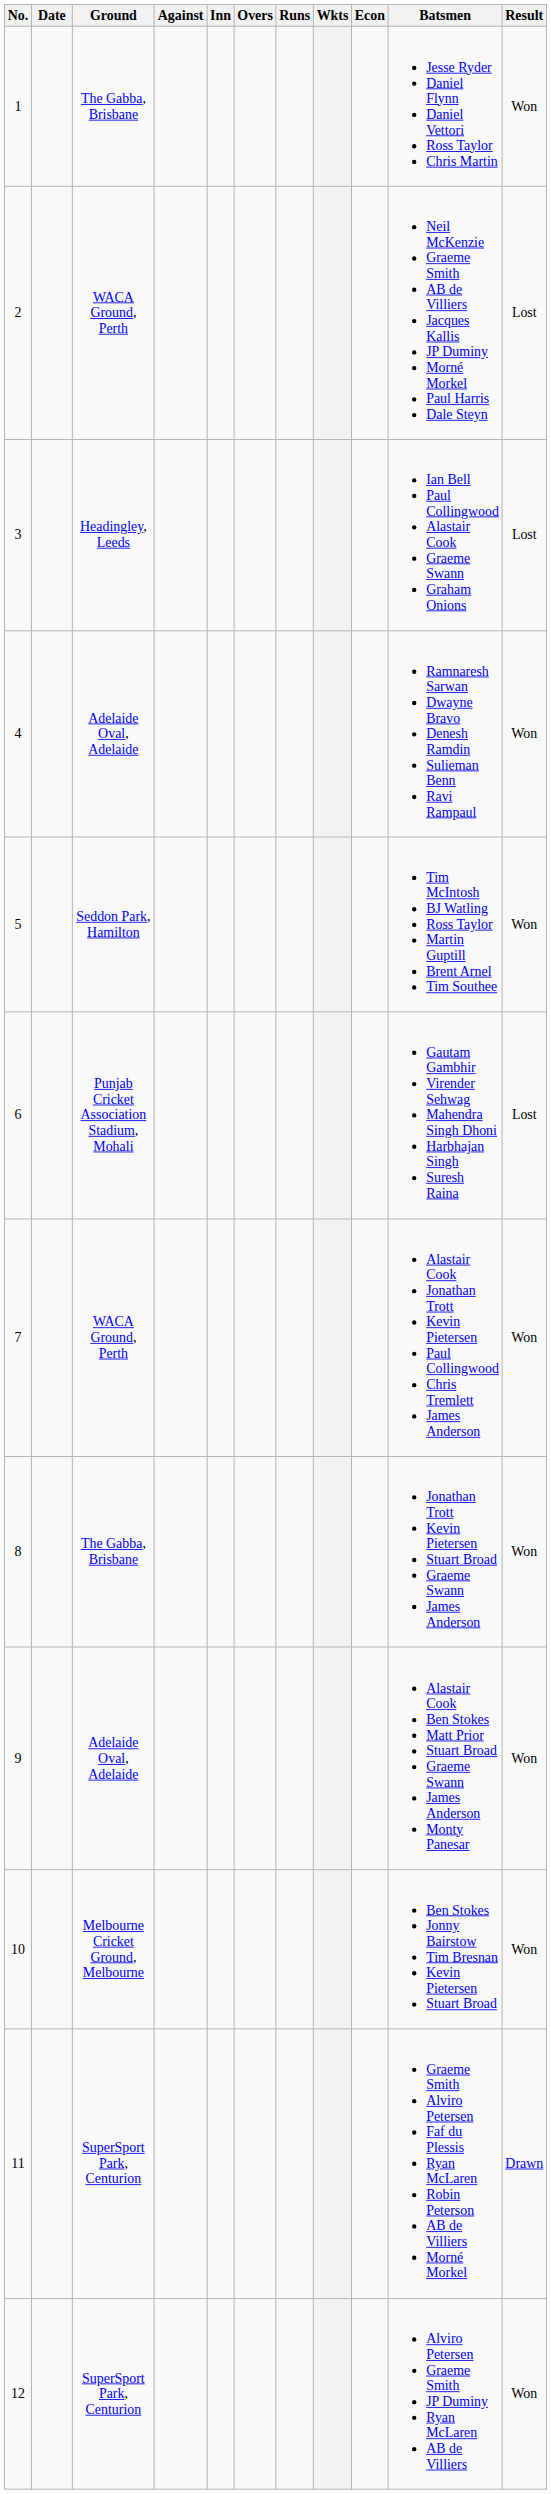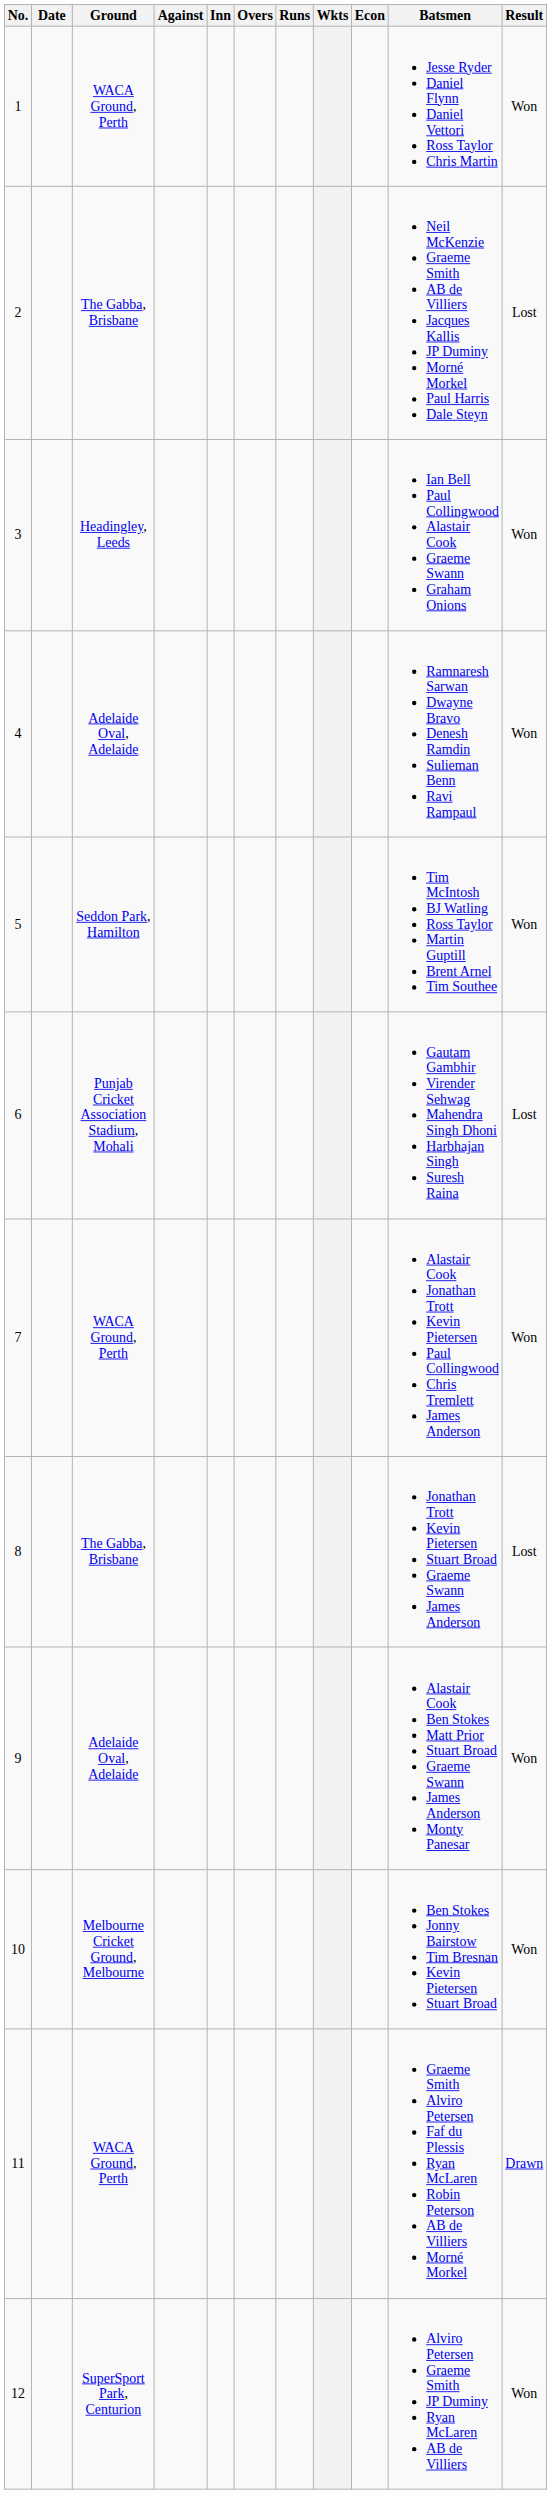1 | Ground: The Gabba, Brisbane -> WACA Ground, Perth
2 | Ground: WACA Ground, Perth -> The Gabba, Brisbane
3 | Result: Lost -> Won
8 | Result: Won -> Lost
11 | Ground: SuperSport Park, Centurion -> WACA Ground, Perth
